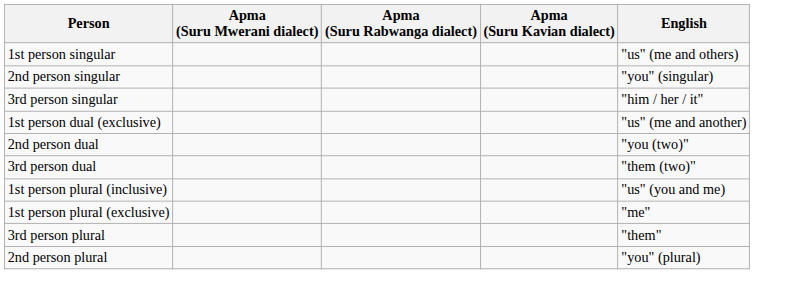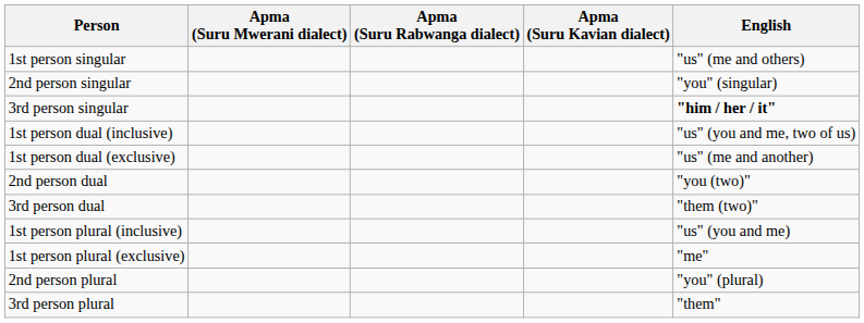3rd person singular | English: normal -> bold
+ row: 1st person dual (inclusive) | "us" (you and me, two of us)
rows swapped: 2nd person plural <-> 3rd person plural
